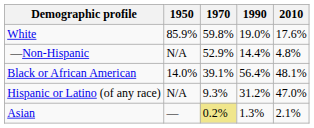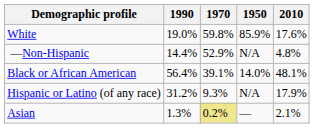columns swapped: 1950 <-> 1990
Hispanic or Latino (of any race) | 2010: 47.0% -> 17.9%
